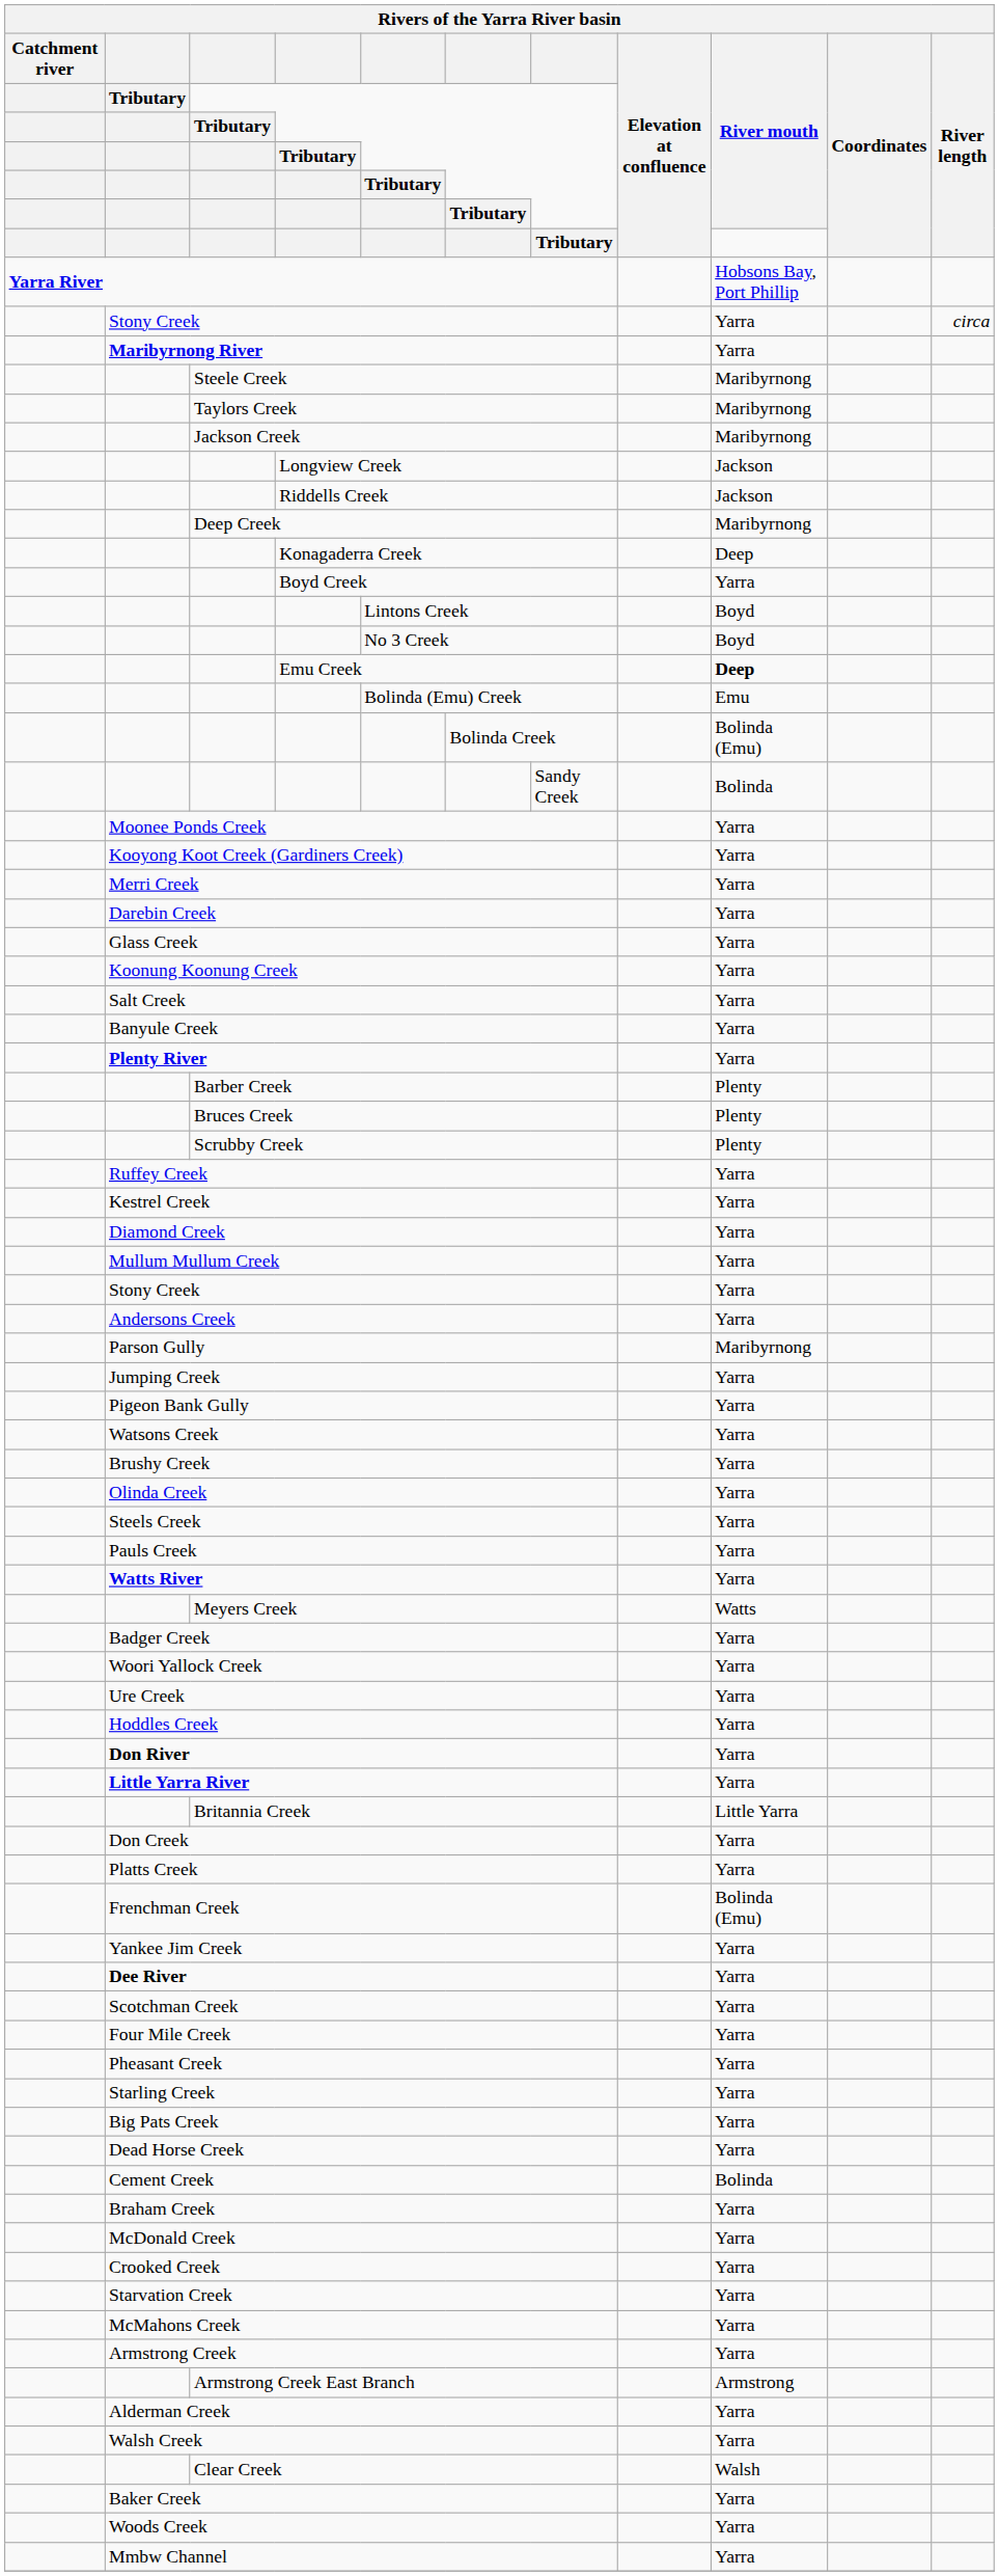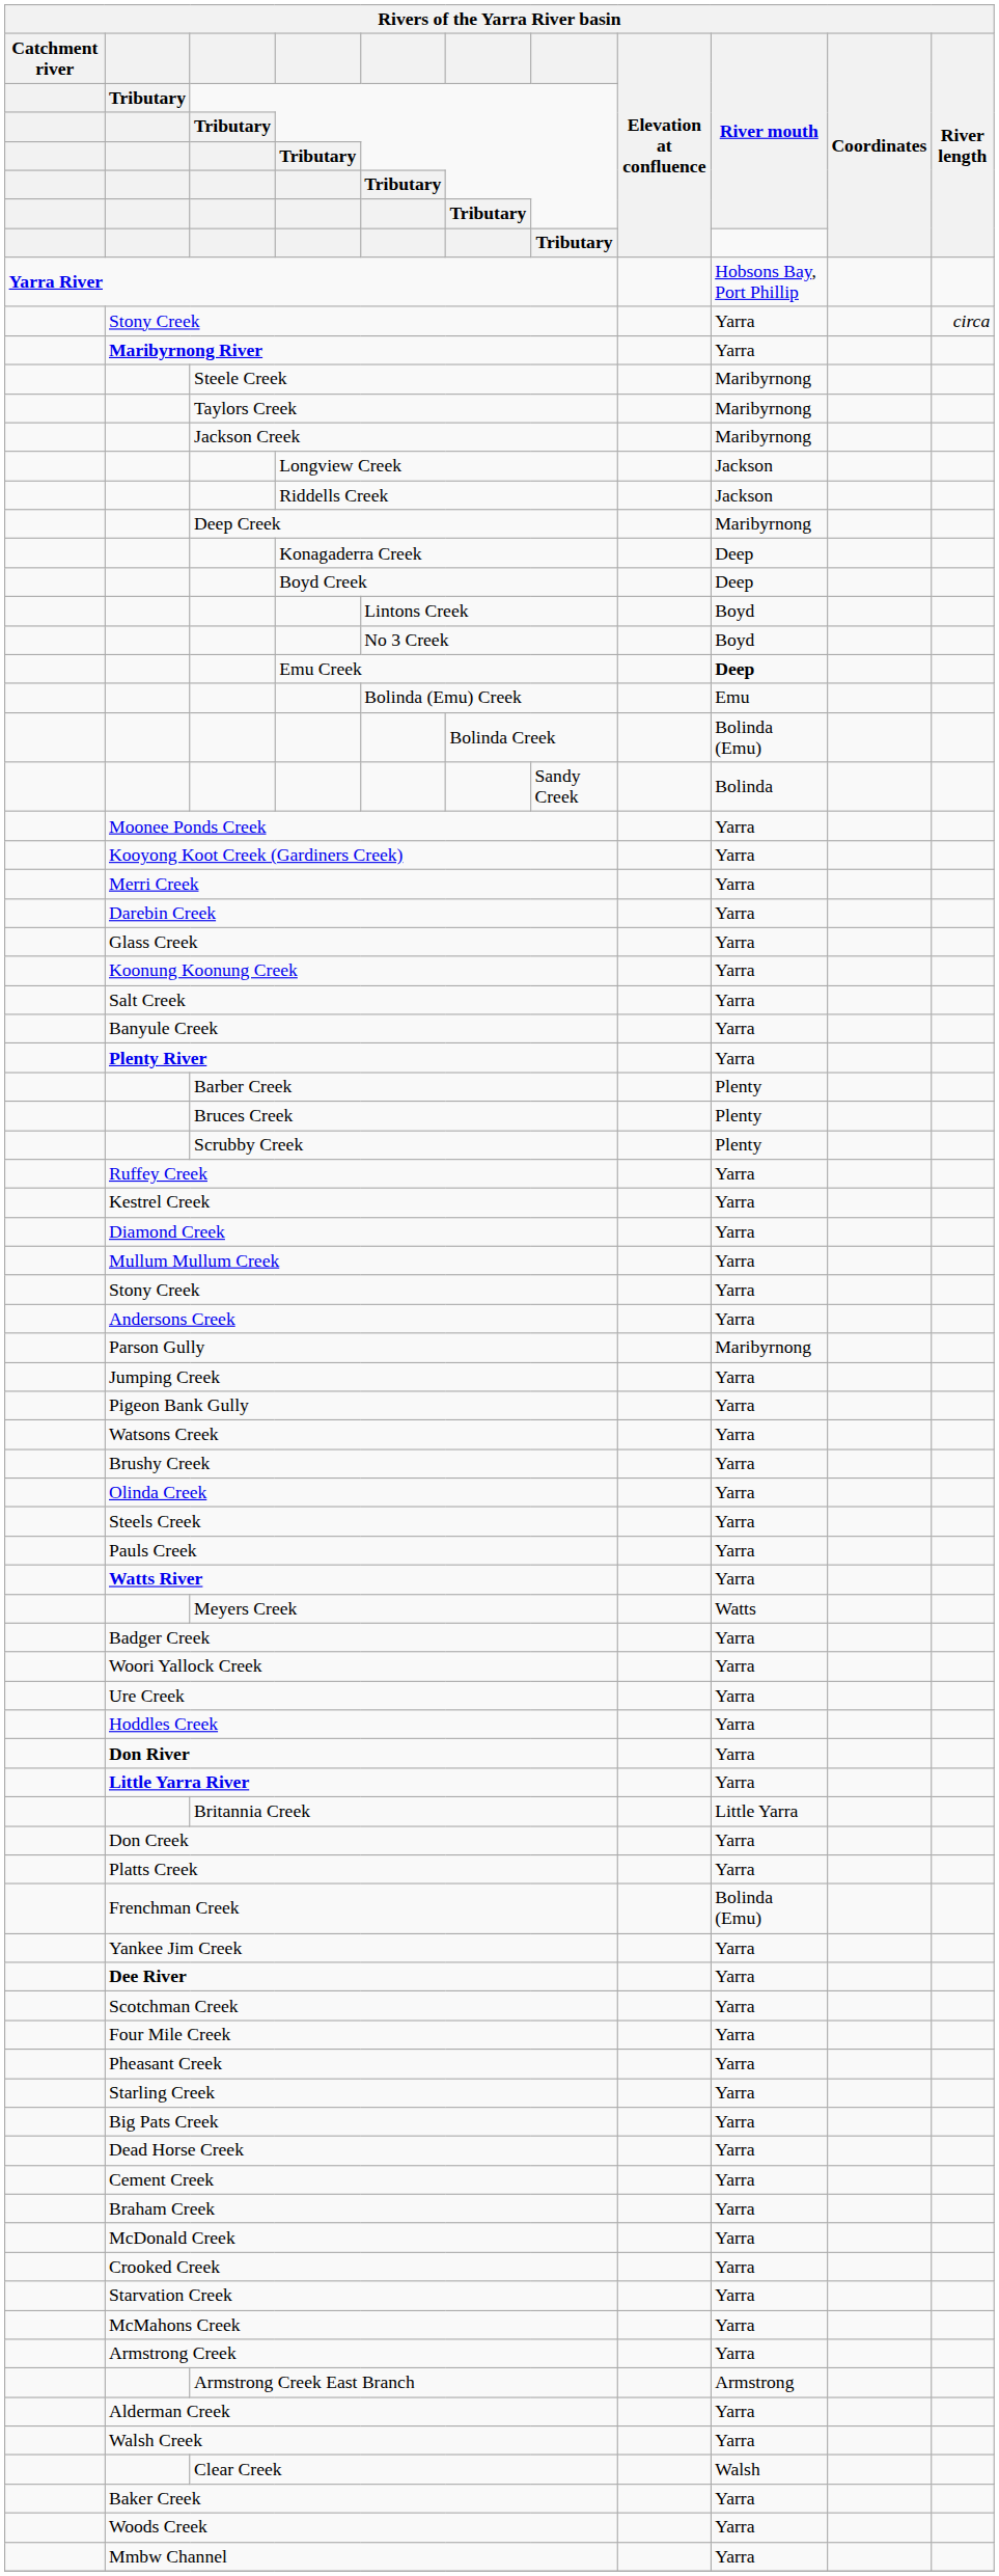Boyd Creek | River mouth: Yarra -> Deep
Cement Creek | River mouth: Bolinda -> Yarra
